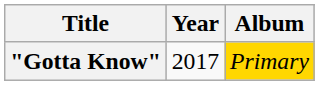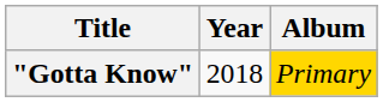"Gotta Know" | Year: 2017 -> 2018
